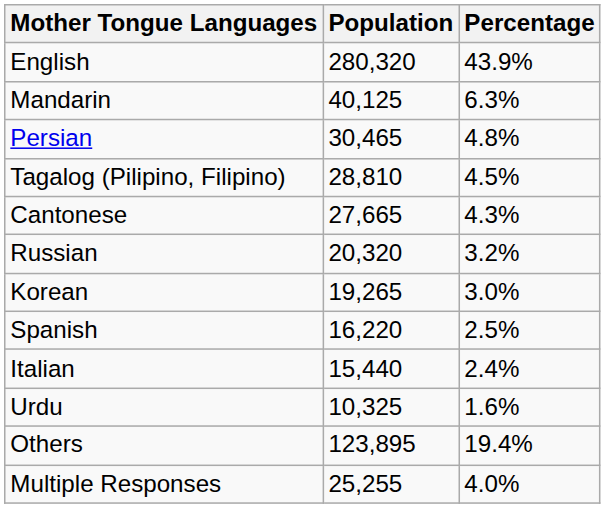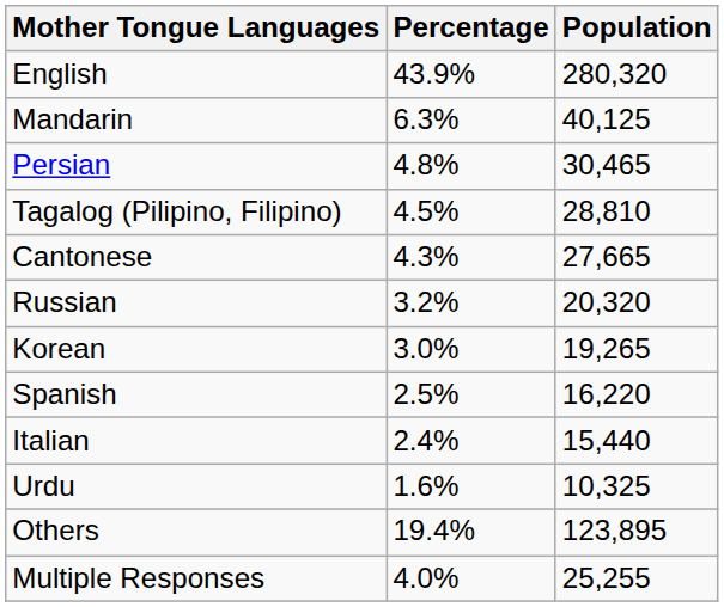columns swapped: Population <-> Percentage
